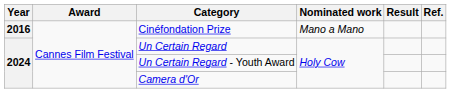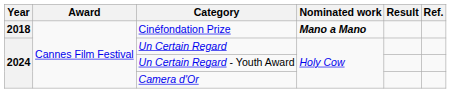Cinéfondation Prize | Year: 2016 -> 2018
Cinéfondation Prize | Nominated work: normal -> bold
